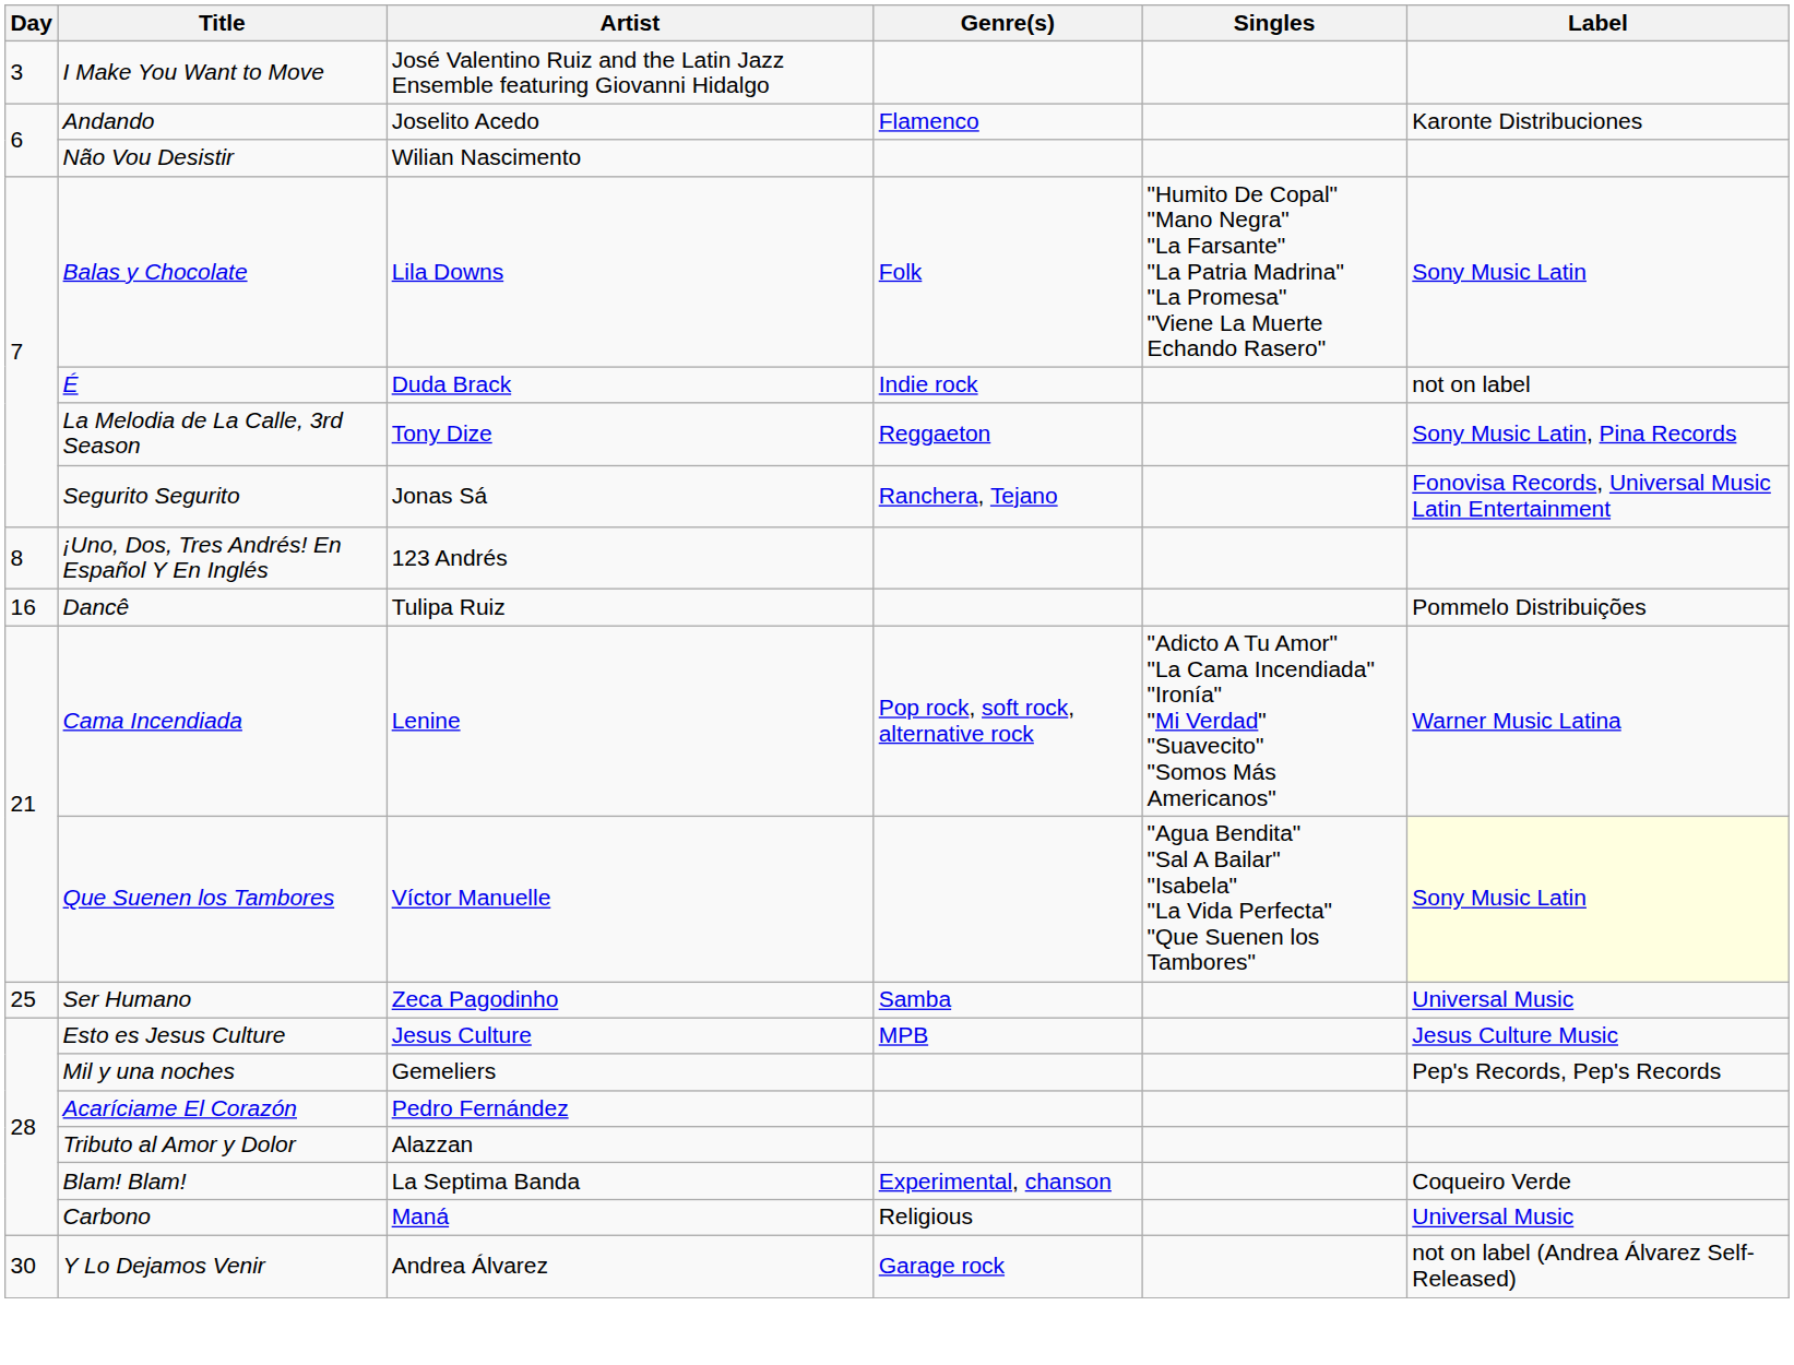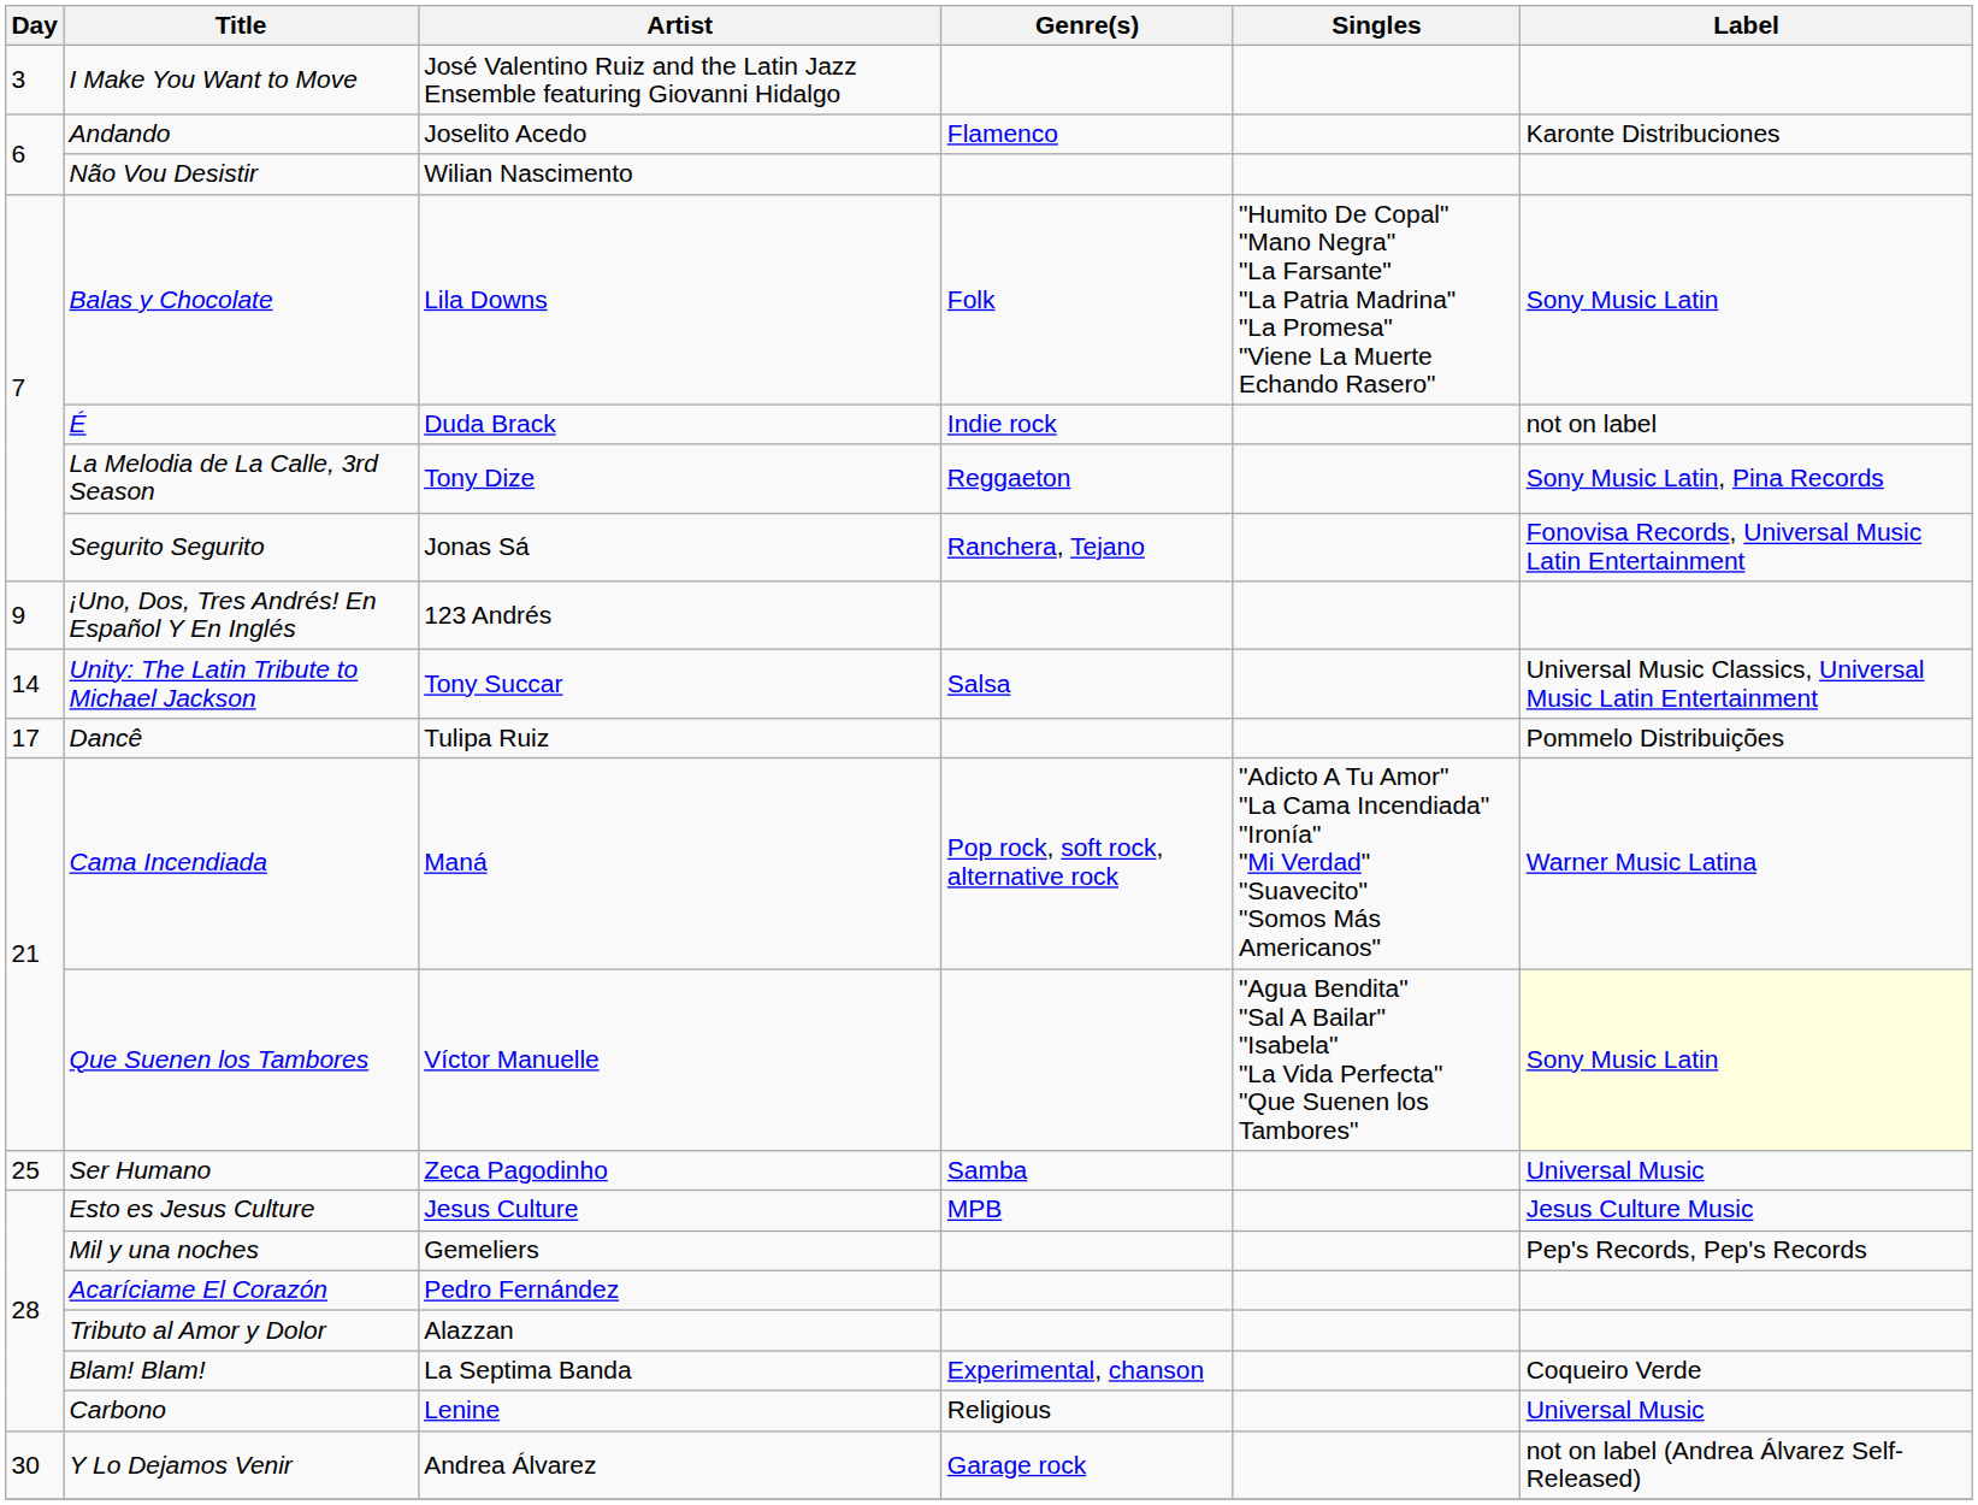¡Uno, Dos, Tres Andrés! En Español Y En Inglés | Day: 8 -> 9
+ row: 14 | Unity: The Latin Tribute to Michael Jackson | Tony Succar | Salsa | Universal Music Classics, Universal Music Latin Entertainment
Dancê | Day: 16 -> 17
Cama Incendiada | Artist: Lenine -> Maná
Carbono | Artist: Maná -> Lenine
